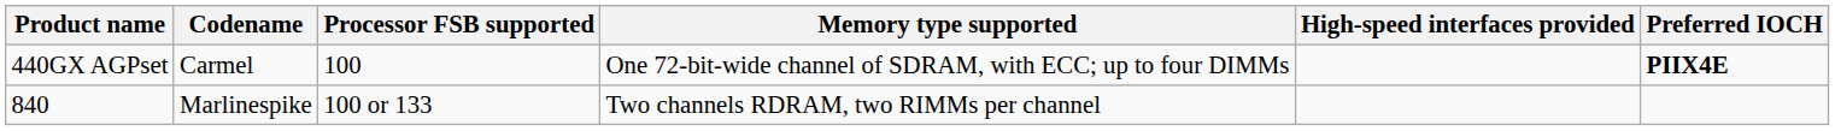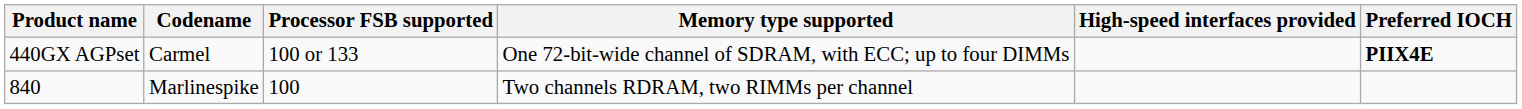440GX AGPset | Processor FSB supported: 100 -> 100 or 133
840 | Processor FSB supported: 100 or 133 -> 100
